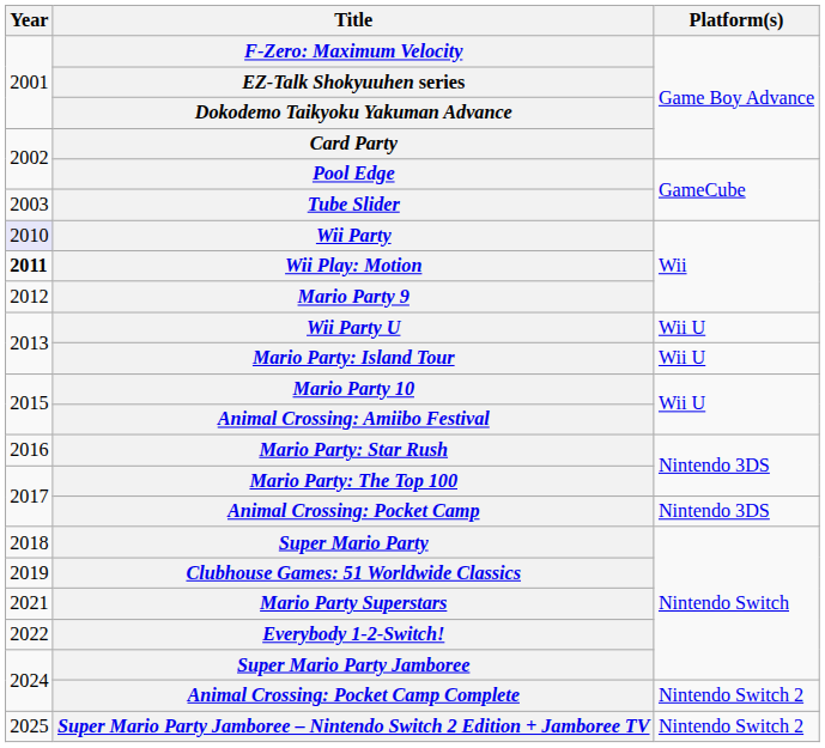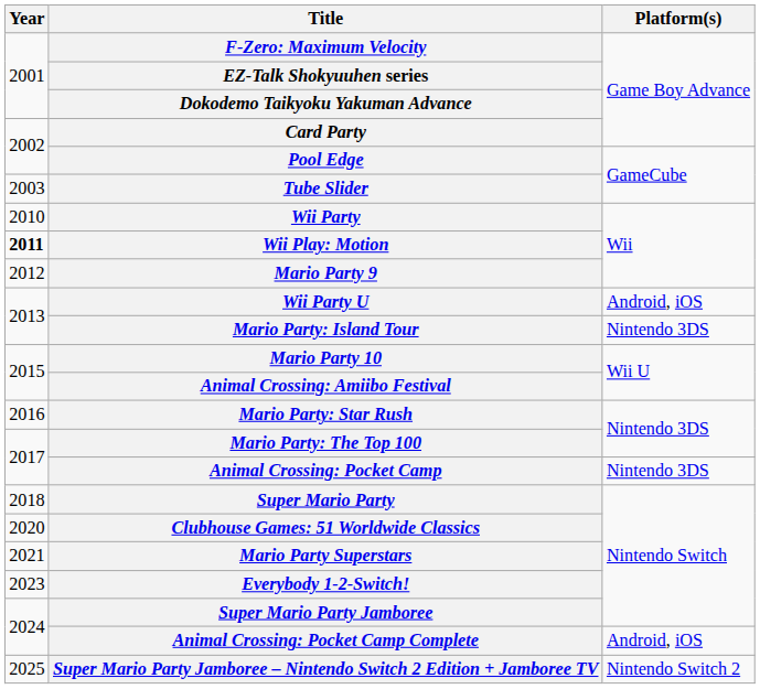Wii Party | Year: lavender background -> no background
Wii Party U | Platform(s): Wii U -> Android, iOS
Mario Party: Island Tour | Platform(s): Wii U -> Nintendo 3DS
Clubhouse Games: 51 Worldwide Classics | Year: 2019 -> 2020
Everybody 1-2-Switch! | Year: 2022 -> 2023
Animal Crossing: Pocket Camp Complete | Platform(s): Nintendo Switch 2 -> Android, iOS
